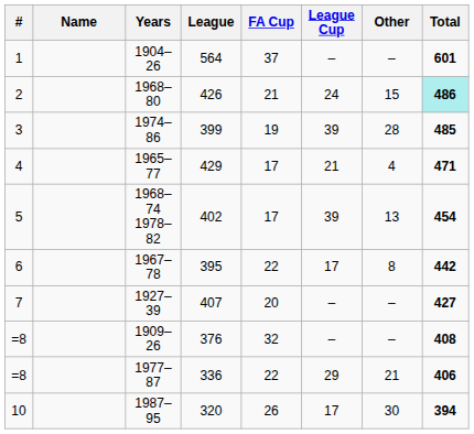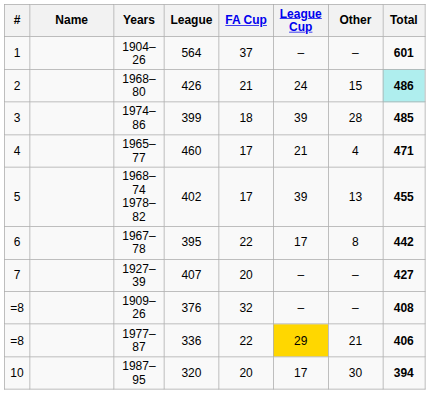1974–86 | FA Cup: 19 -> 18
1965–77 | League: 429 -> 460
1968–74 1978–82 | Total: 454 -> 455
1977–87 | League Cup: no background -> gold background
1987–95 | FA Cup: 26 -> 20
